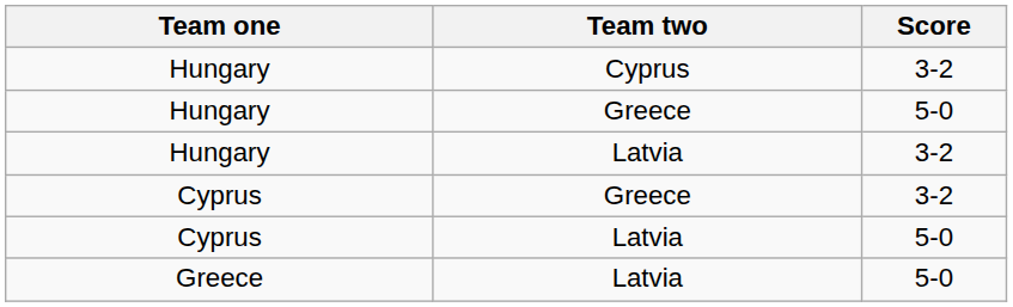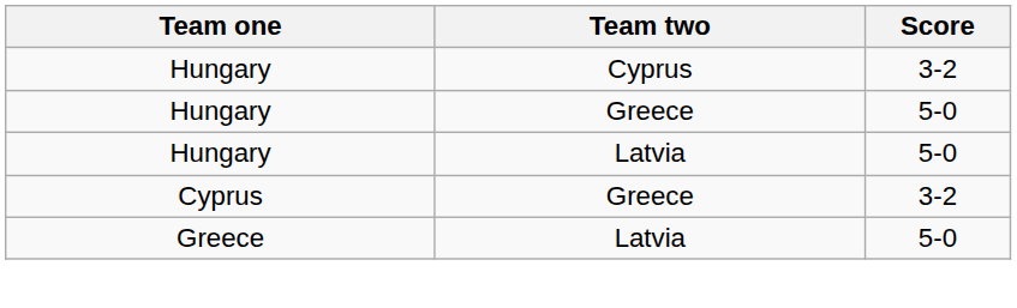Hungary / Latvia | Score: 3-2 -> 5-0
- row: Cyprus | Latvia | 5-0
